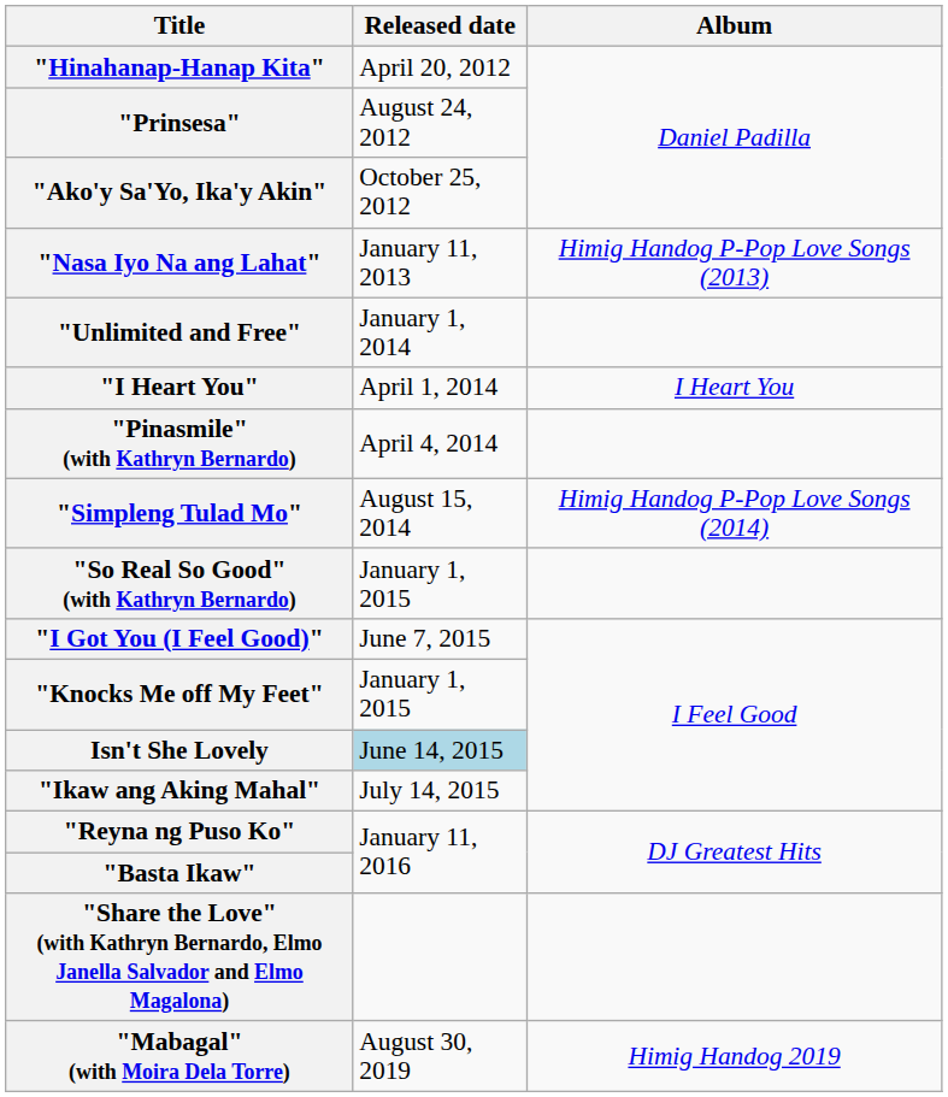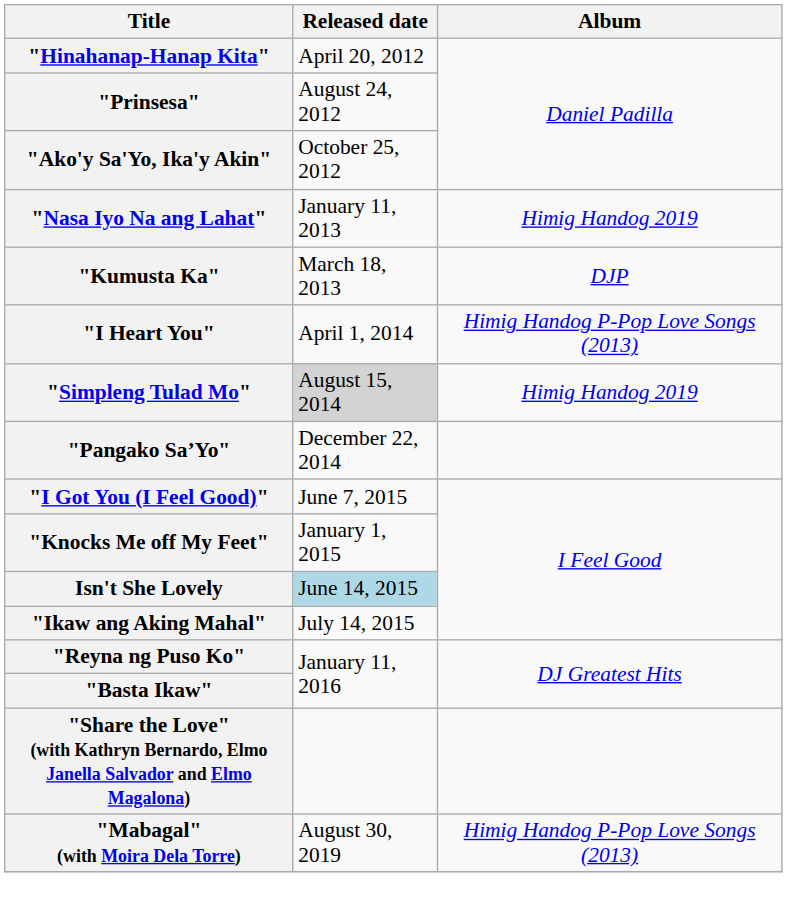"Nasa Iyo Na ang Lahat" | Album: Himig Handog P-Pop Love Songs (2013) -> Himig Handog 2019
+ row: "Kumusta Ka" | March 18, 2013 | DJP
- row: "Unlimited and Free" | January 1, 2014
"I Heart You" | Album: I Heart You -> Himig Handog P-Pop Love Songs (2013)
- row: "Pinasmile" (with Kathryn Bernardo) | April 4, 2014
"Simpleng Tulad Mo" | Released date: no background -> lightgrey background
"Simpleng Tulad Mo" | Album: Himig Handog P-Pop Love Songs (2014) -> Himig Handog 2019
+ row: "Pangako Sa’Yo" | December 22, 2014
- row: "So Real So Good" (with Kathryn Bernardo) | January 1, 2015
"Mabagal" (with Moira Dela Torre) | Album: Himig Handog 2019 -> Himig Handog P-Pop Love Songs (2013)
